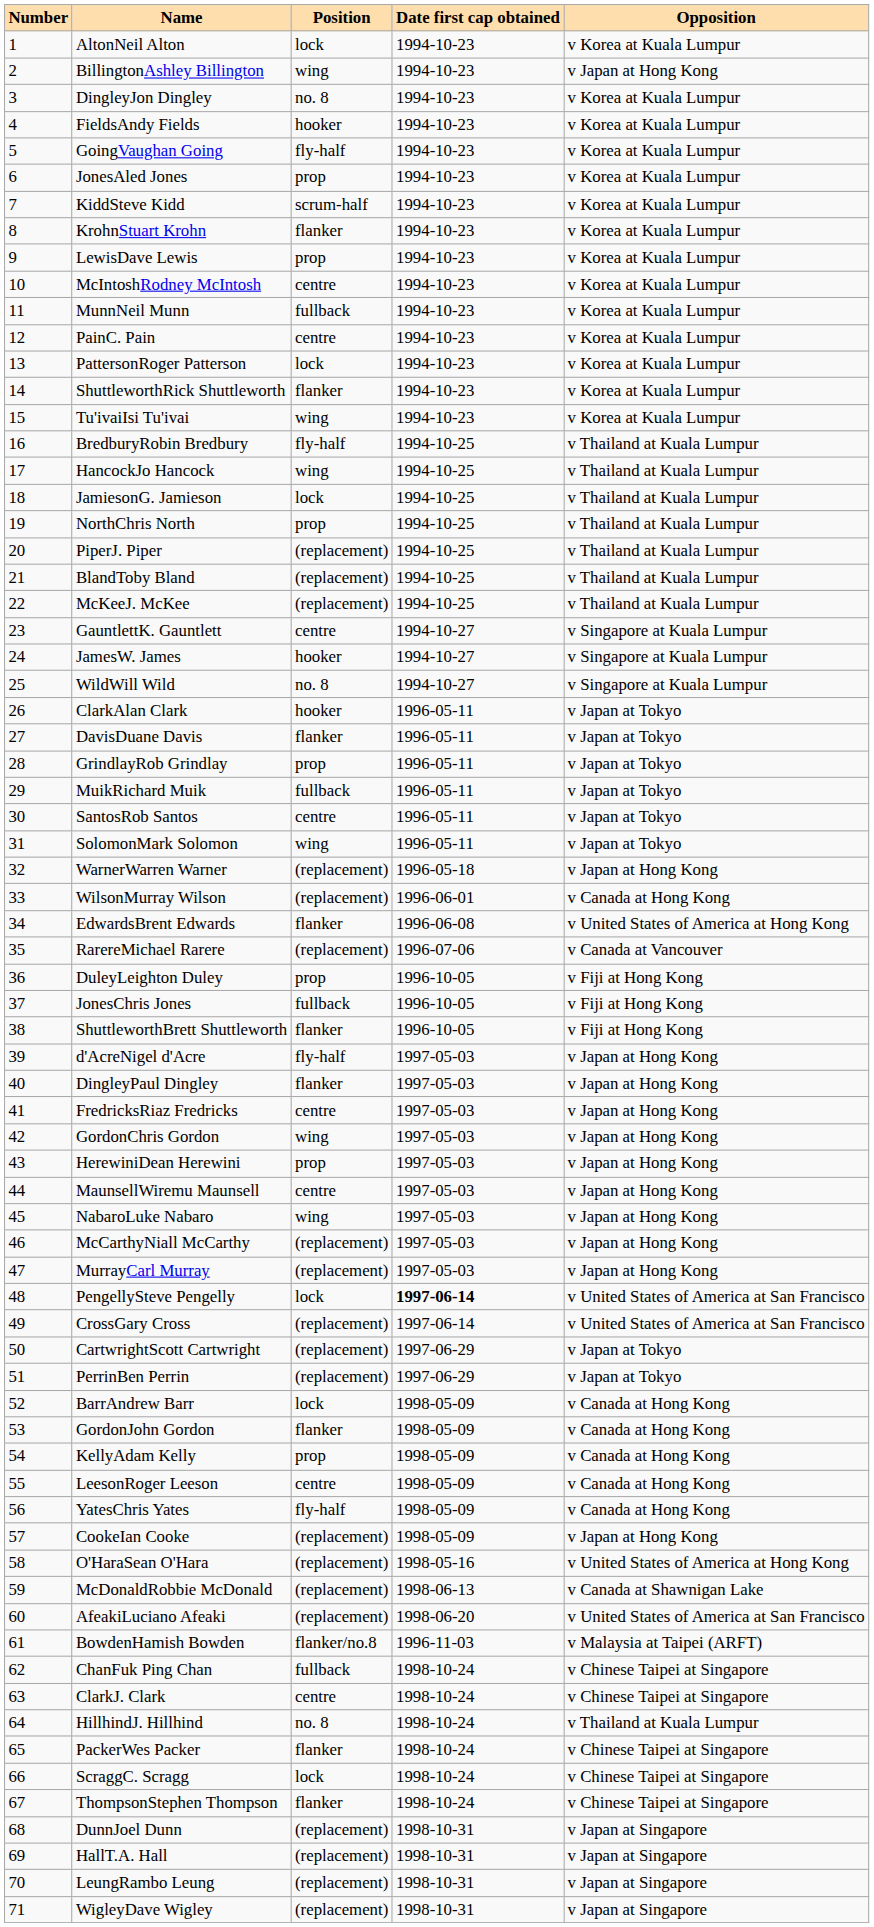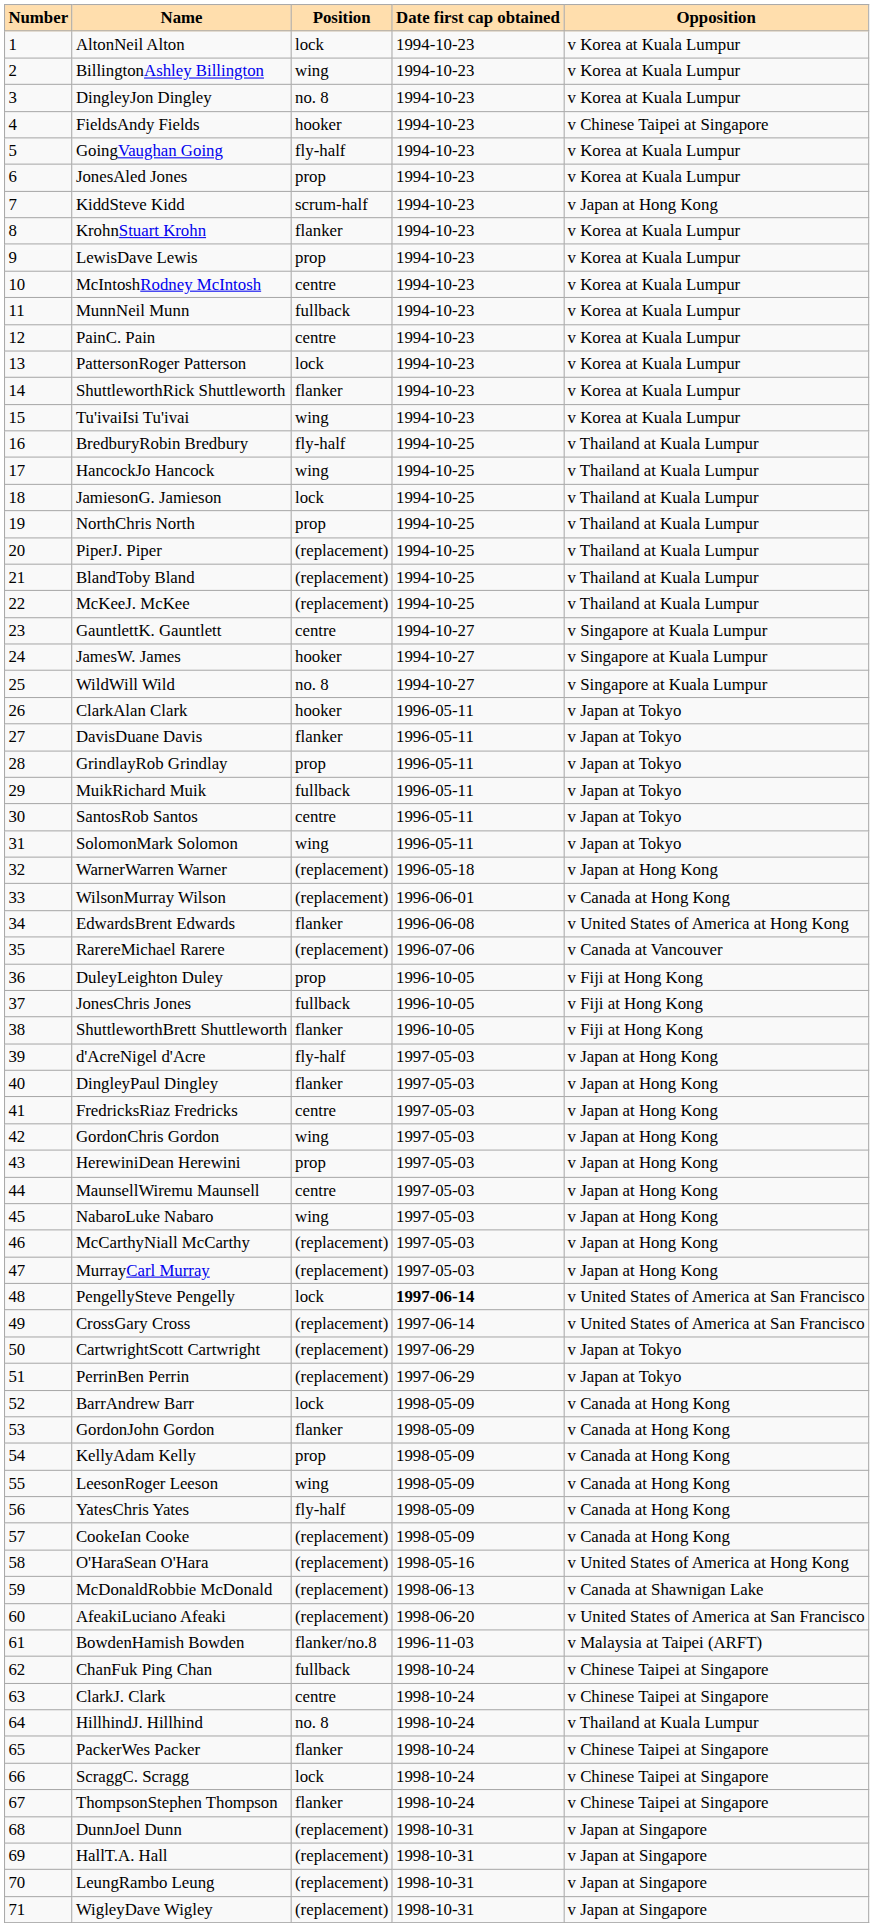BillingtonAshley Billington | Opposition: v Japan at Hong Kong -> v Korea at Kuala Lumpur
FieldsAndy Fields | Opposition: v Korea at Kuala Lumpur -> v Chinese Taipei at Singapore
KiddSteve Kidd | Opposition: v Korea at Kuala Lumpur -> v Japan at Hong Kong
LeesonRoger Leeson | Position: centre -> wing
CookeIan Cooke | Opposition: v Japan at Hong Kong -> v Canada at Hong Kong
